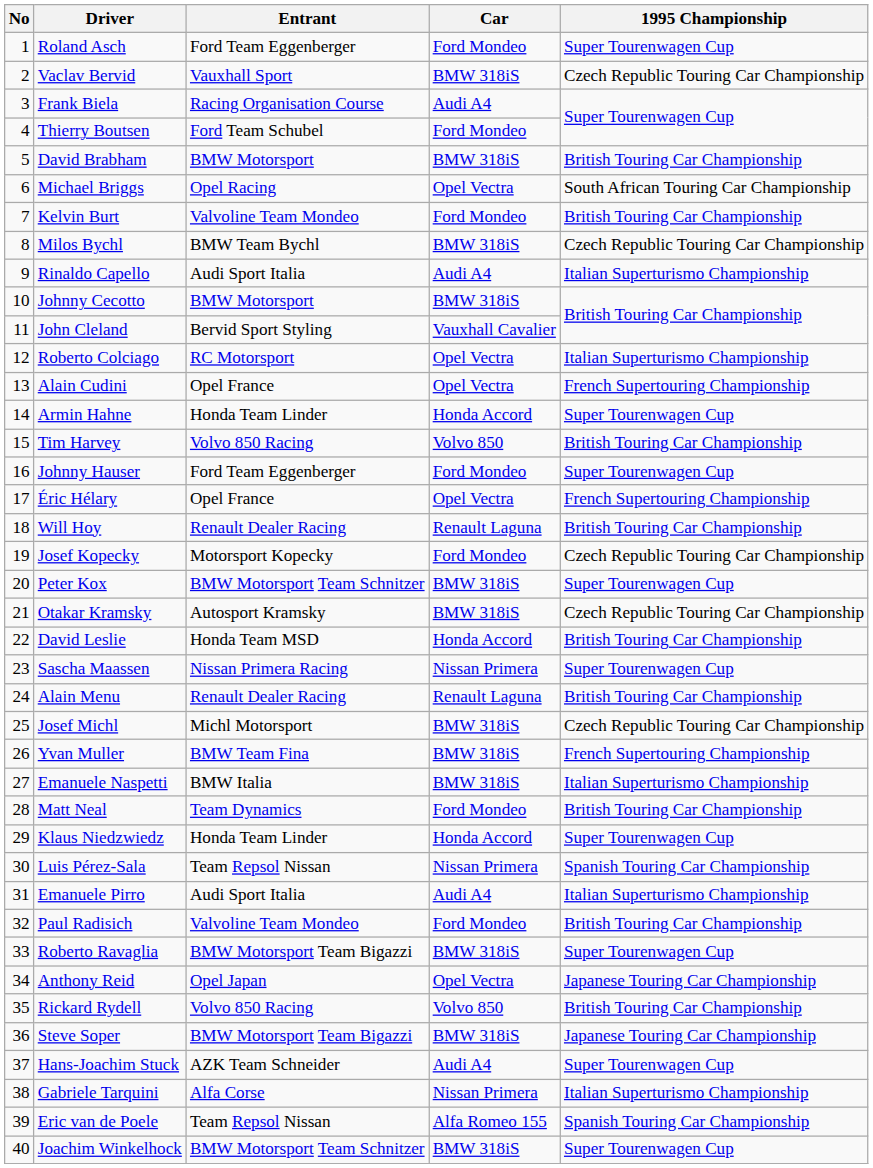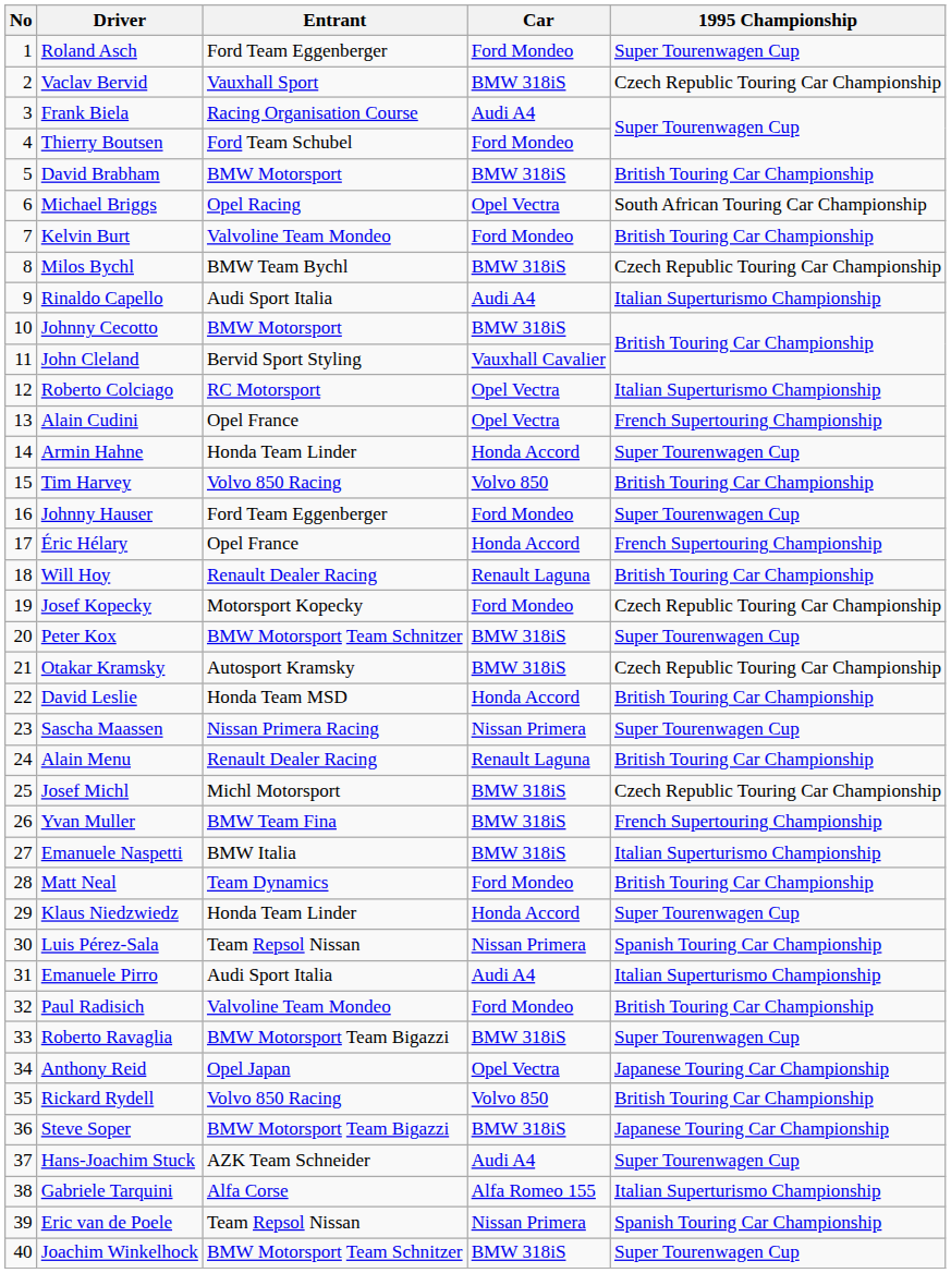Éric Hélary | Car: Opel Vectra -> Honda Accord
Gabriele Tarquini | Car: Nissan Primera -> Alfa Romeo 155
Eric van de Poele | Car: Alfa Romeo 155 -> Nissan Primera
